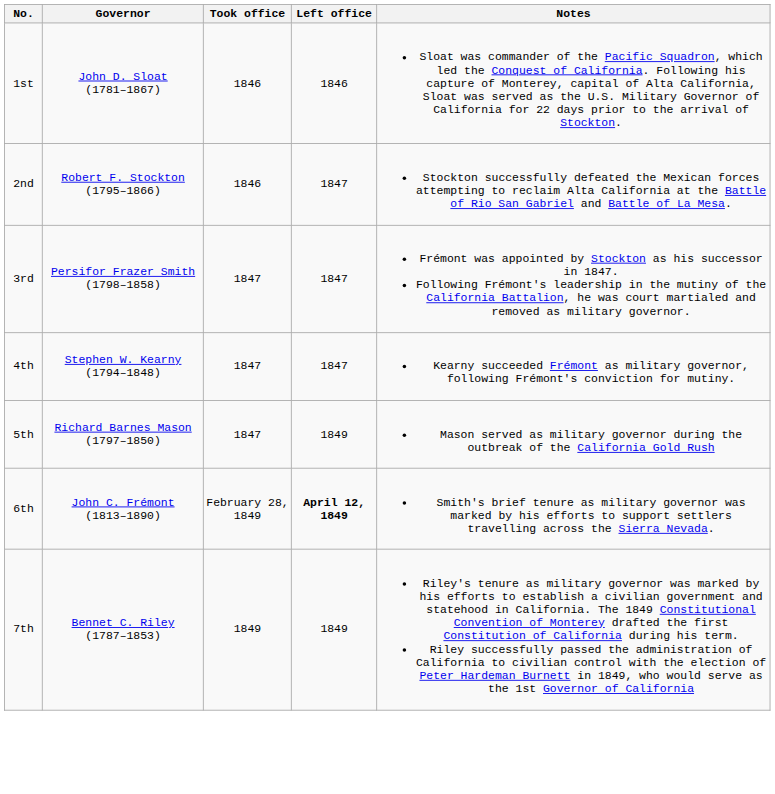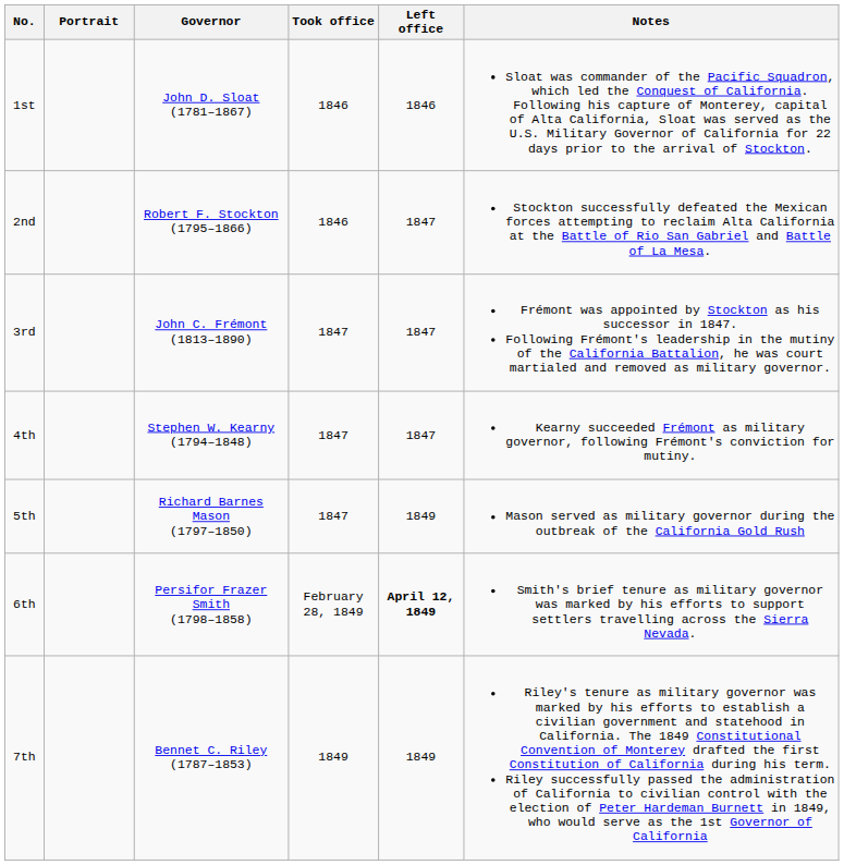+ column: Portrait
3rd | Governor: Persifor Frazer Smith (1798–1858) -> John C. Frémont (1813–1890)
6th | Governor: John C. Frémont (1813–1890) -> Persifor Frazer Smith (1798–1858)
